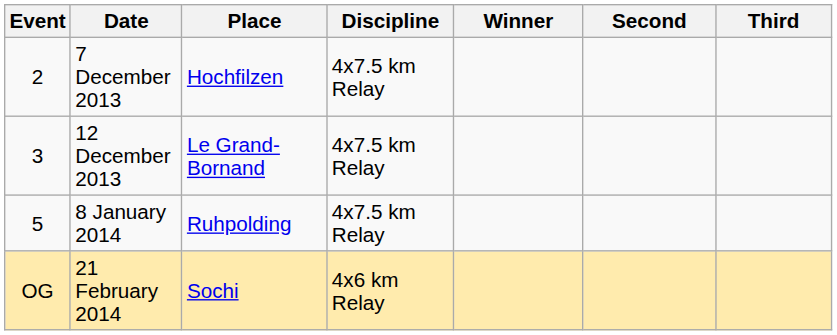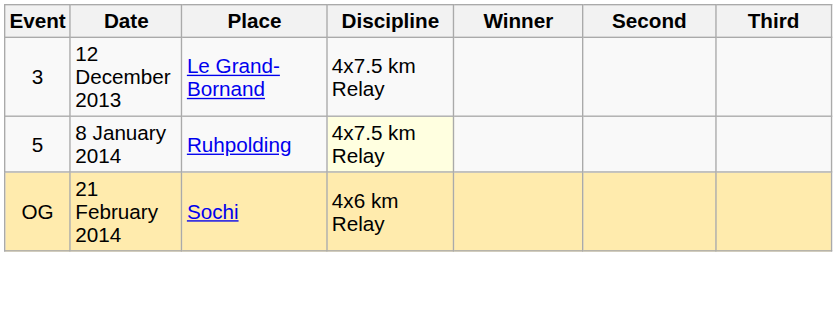- row: 2 | 7 December 2013 | Hochfilzen | 4x7.5 km Relay
8 January 2014 | Discipline: no background -> lightyellow background
